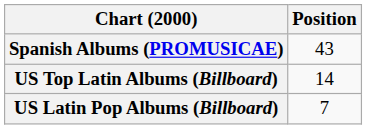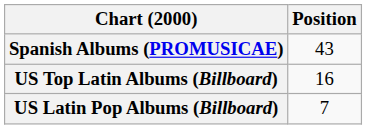US Top Latin Albums (Billboard) | Position: 14 -> 16
